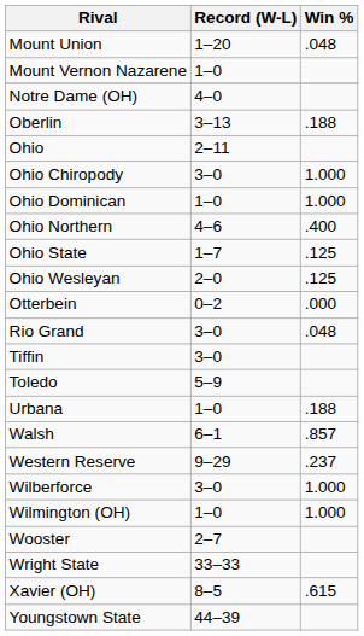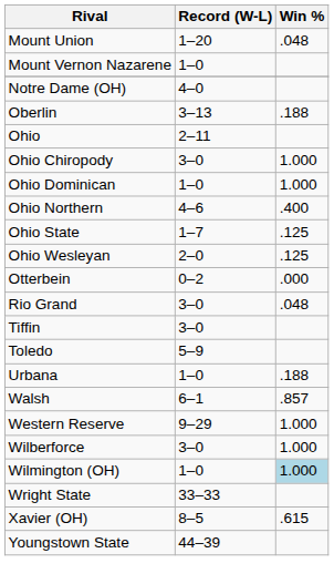Western Reserve | Win %: .237 -> 1.000
Wilmington (OH) | Win %: no background -> lightblue background
- row: Wooster | 2–7
